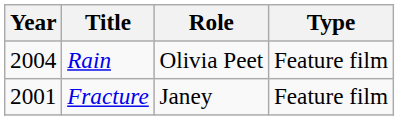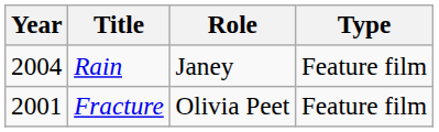Rain | Role: Olivia Peet -> Janey
Fracture | Role: Janey -> Olivia Peet
